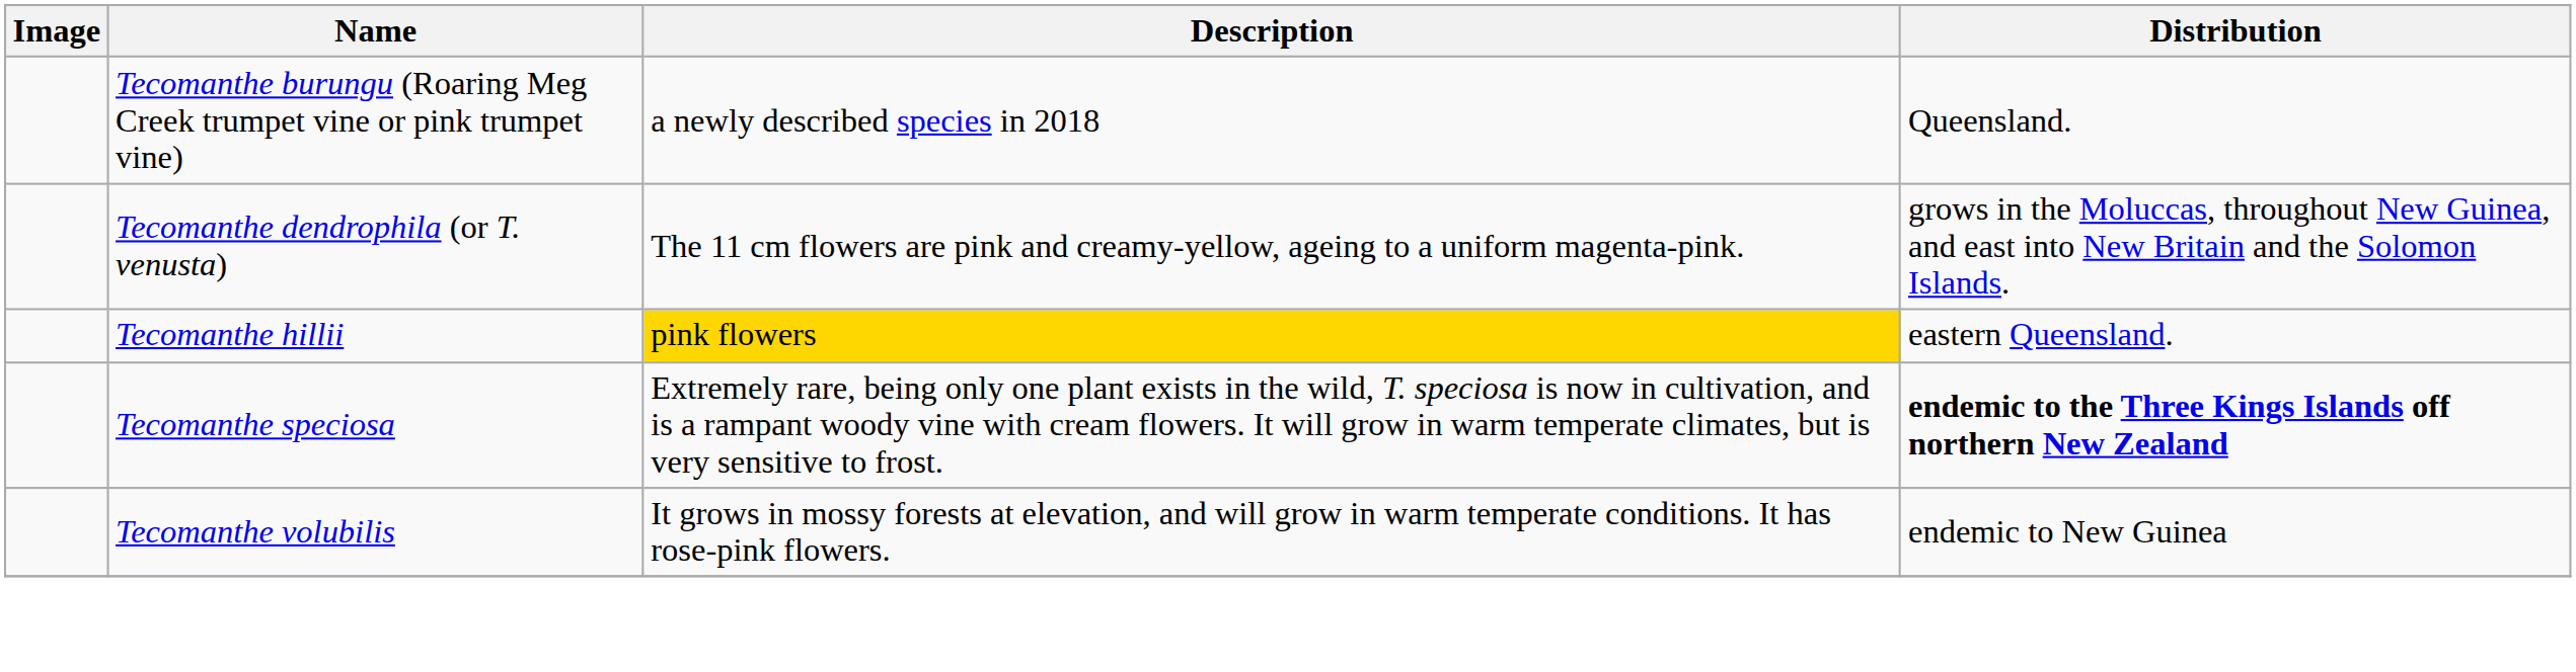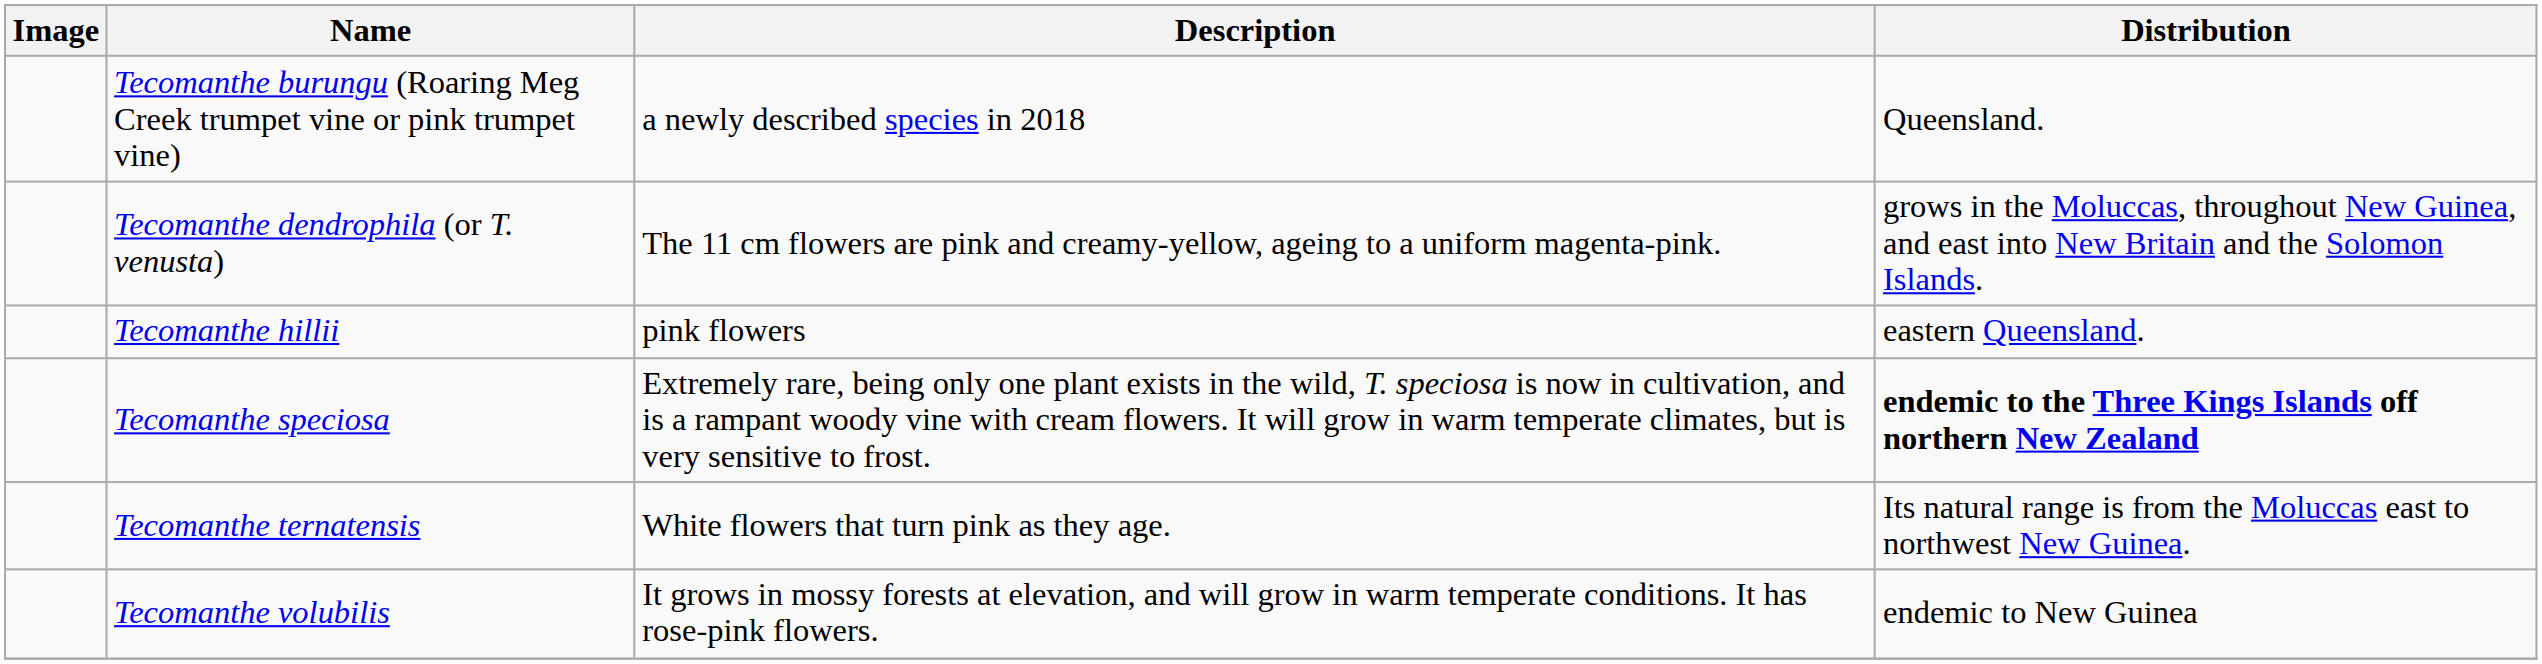Tecomanthe hillii | Description: gold background -> no background
+ row: Tecomanthe ternatensis | White flowers that turn pink as they age. | Its natural range is from the Moluccas east to northwest New Guinea.
